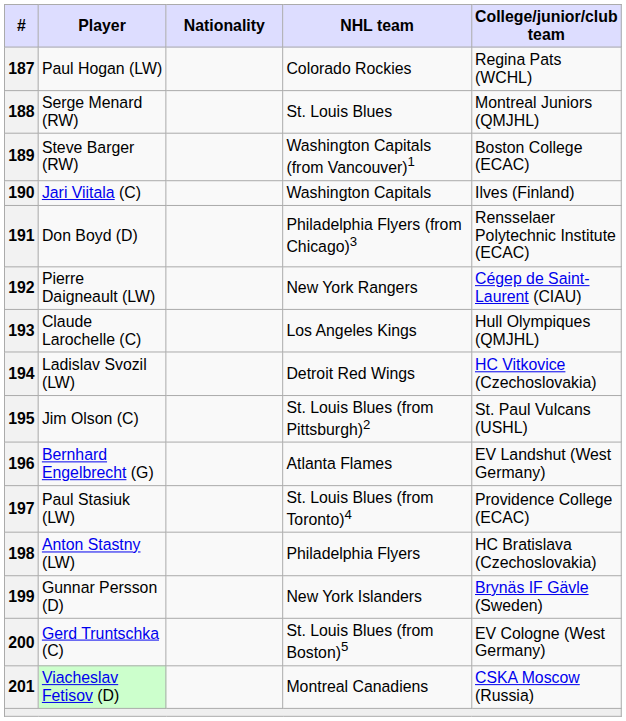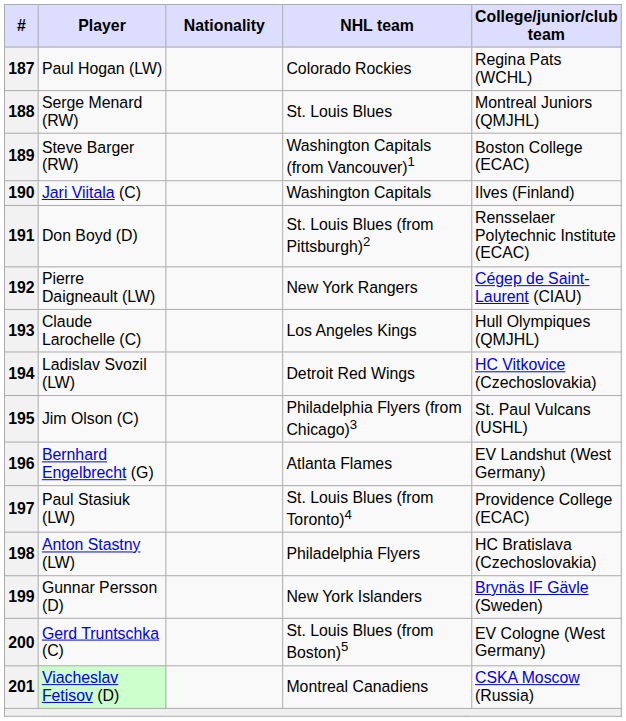191 | NHL team: Philadelphia Flyers (from Chicago)3 -> St. Louis Blues (from Pittsburgh)2
195 | NHL team: St. Louis Blues (from Pittsburgh)2 -> Philadelphia Flyers (from Chicago)3
